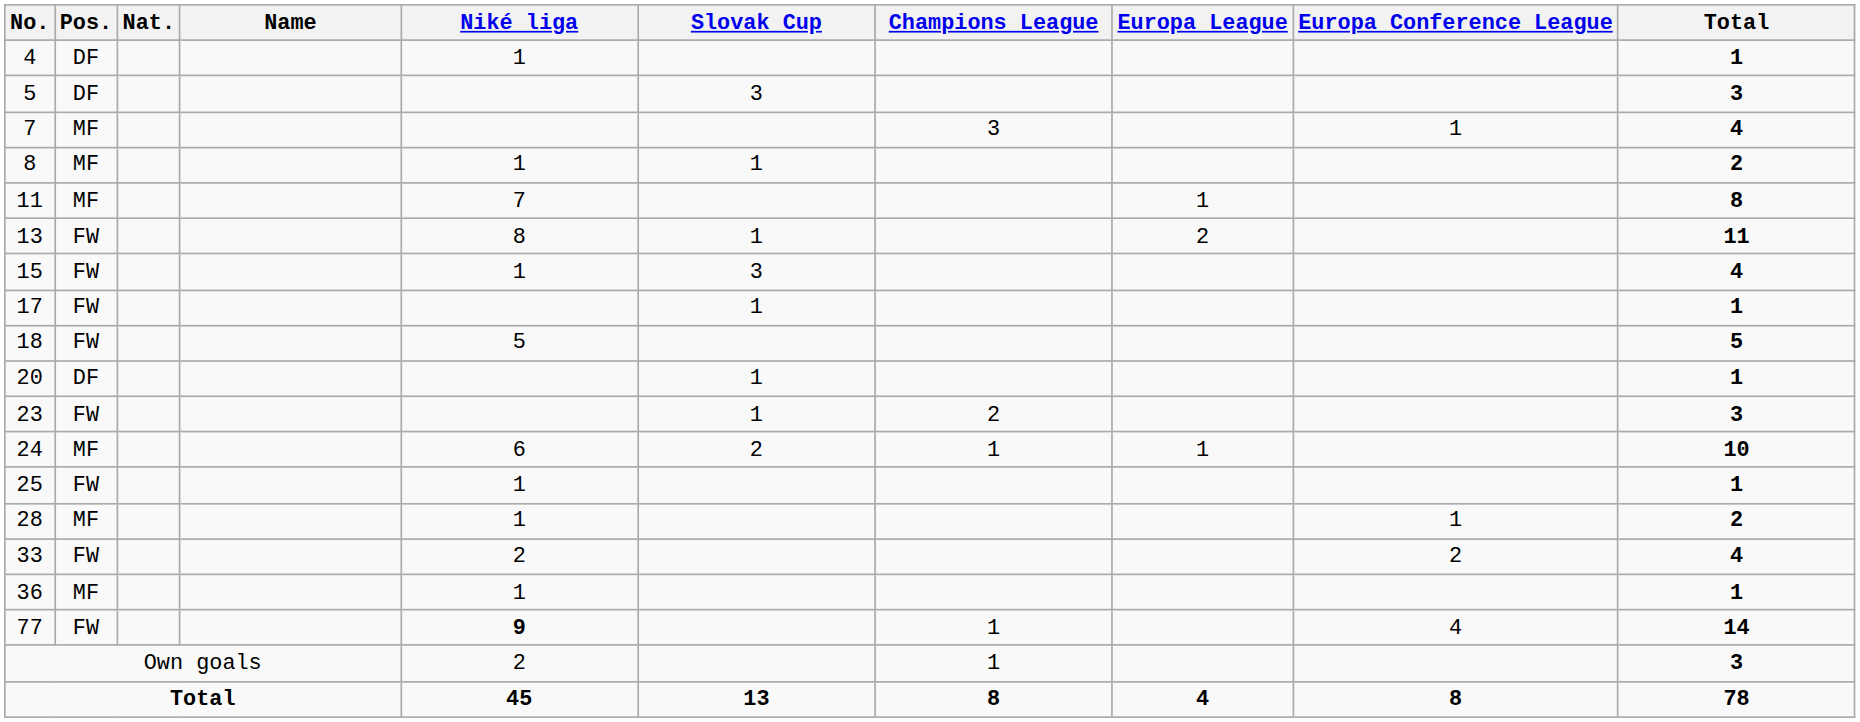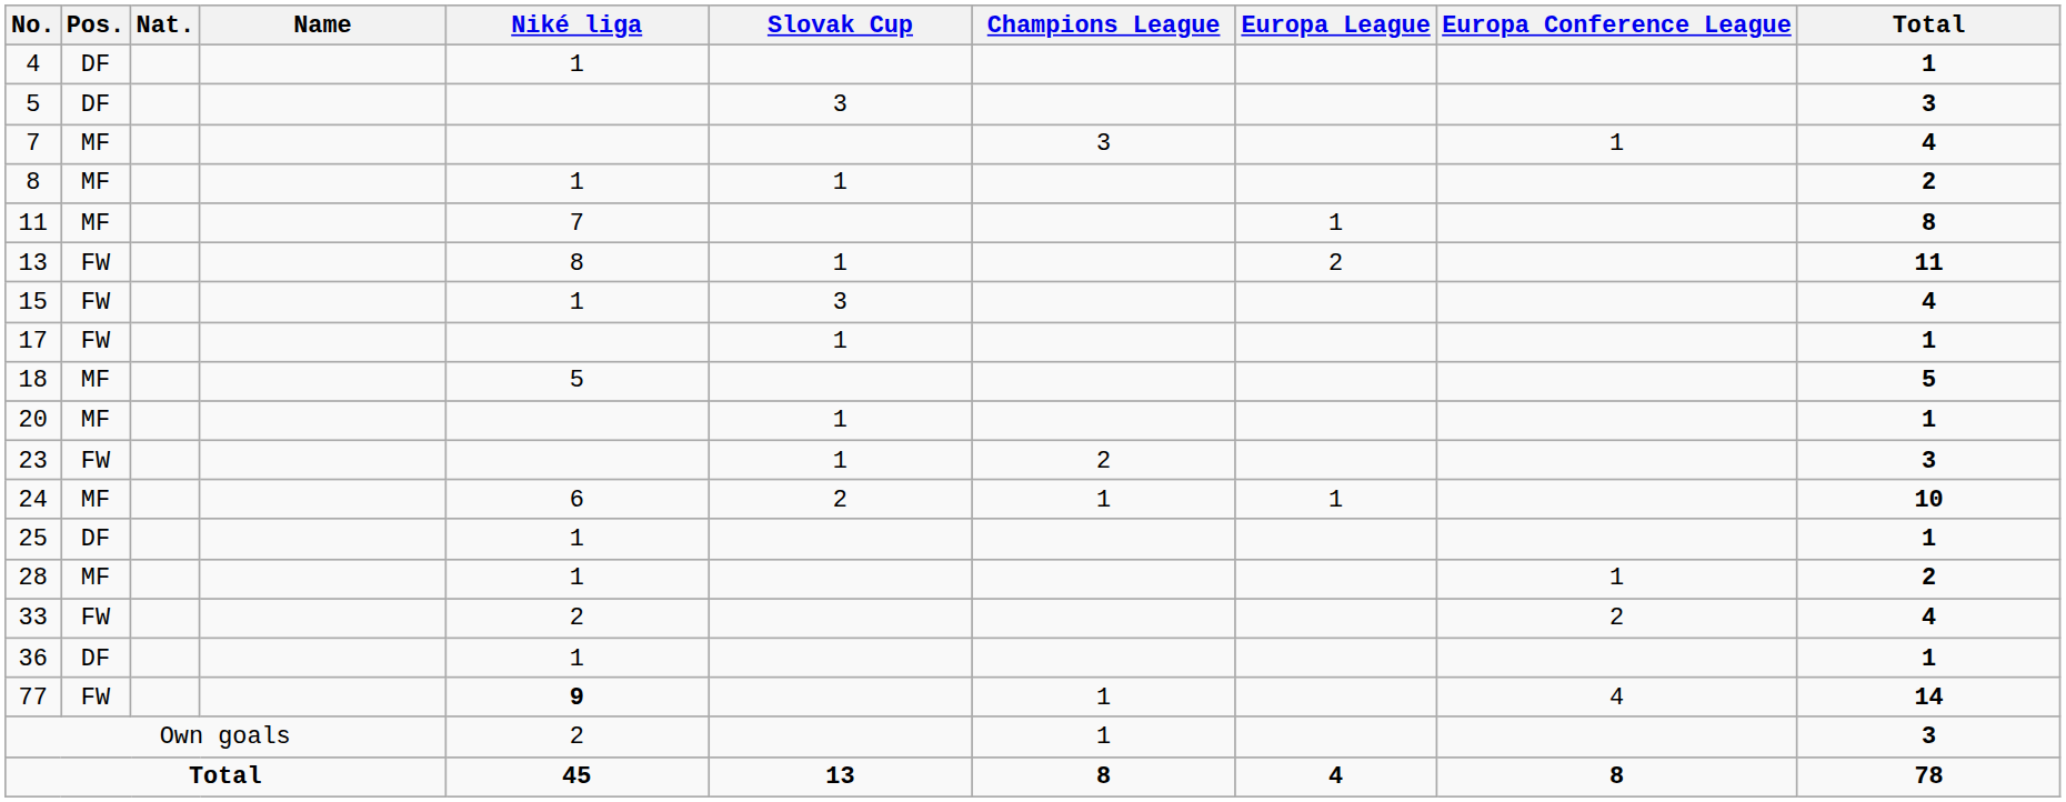18 | Pos.: FW -> MF
20 | Pos.: DF -> MF
25 | Pos.: FW -> DF
36 | Pos.: MF -> DF
